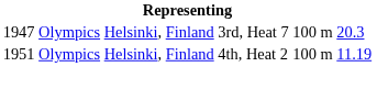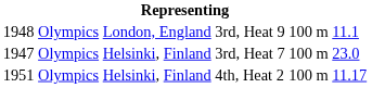+ row: 1948 | Olympics | London, England | 3rd, Heat 9 | 100 m | 11.1
3rd, Heat 7 | column 6: 20.3 -> 23.0
4th, Heat 2 | column 6: 11.19 -> 11.17
